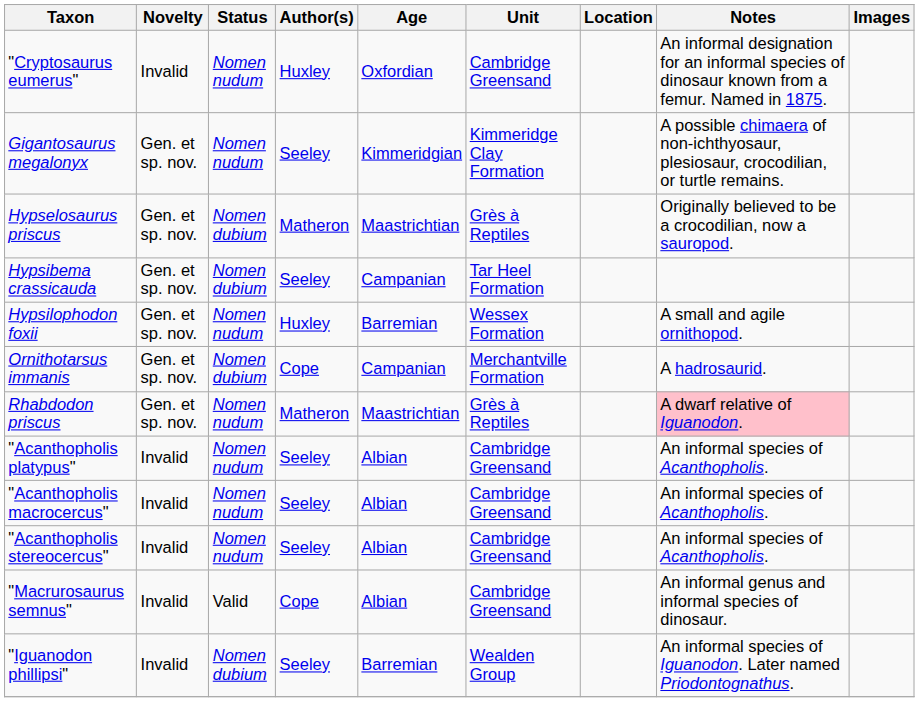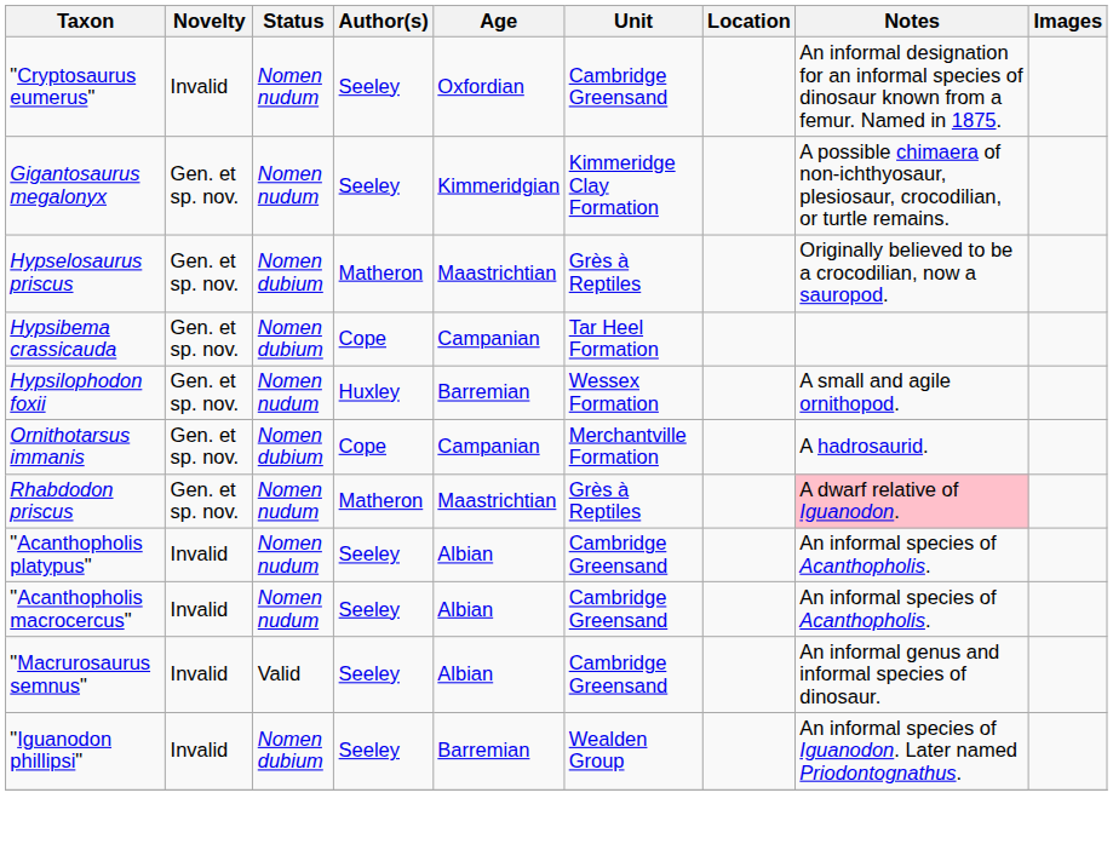"Cryptosaurus eumerus" | Author(s): Huxley -> Seeley
Hypsibema crassicauda | Author(s): Seeley -> Cope
- row: "Acanthopholis stereocercus" | Invalid | Nomen nudum | Seeley | Albian | Cambridge Greensand | An informal species of Acanthopholis.
"Macrurosaurus semnus" | Author(s): Cope -> Seeley
